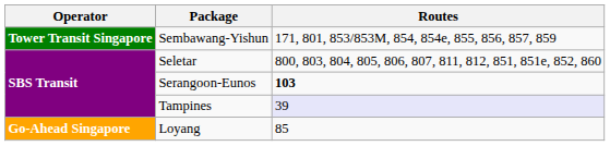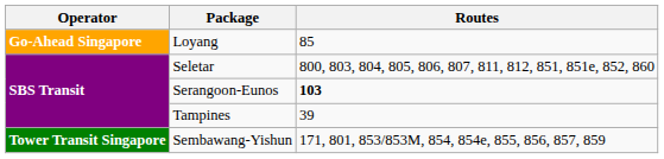rows swapped: Loyang <-> Sembawang-Yishun
Tampines | Routes: lavender background -> no background
